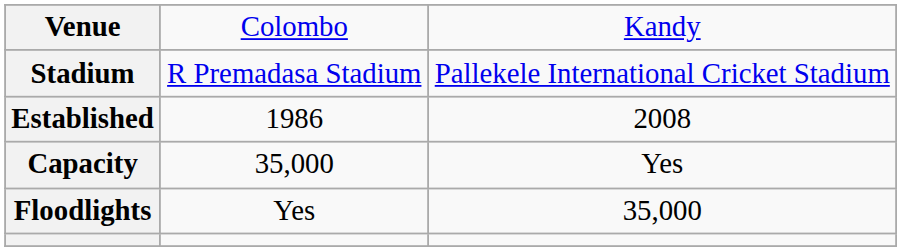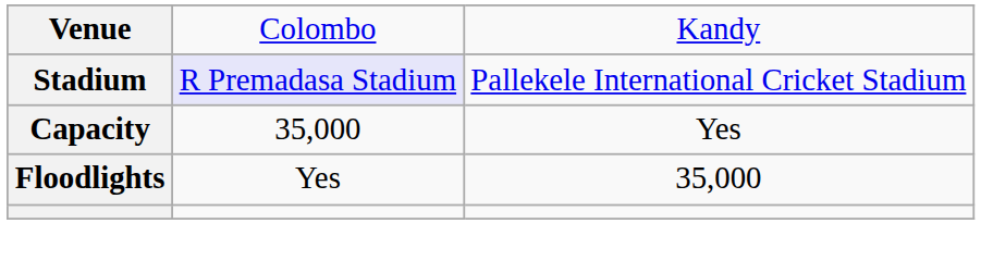Stadium | column 2: no background -> lavender background
- row: Established | 1986 | 2008
